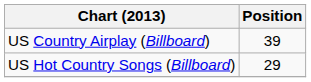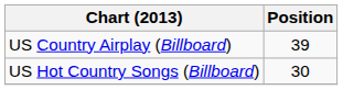US Hot Country Songs (Billboard) | Position: 29 -> 30
